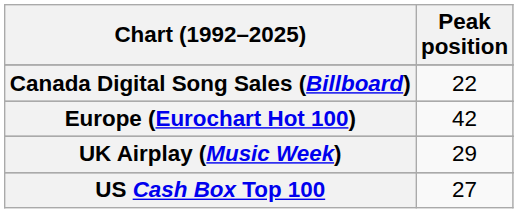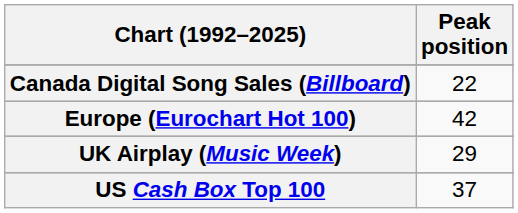US Cash Box Top 100 | Peak position: 27 -> 37
